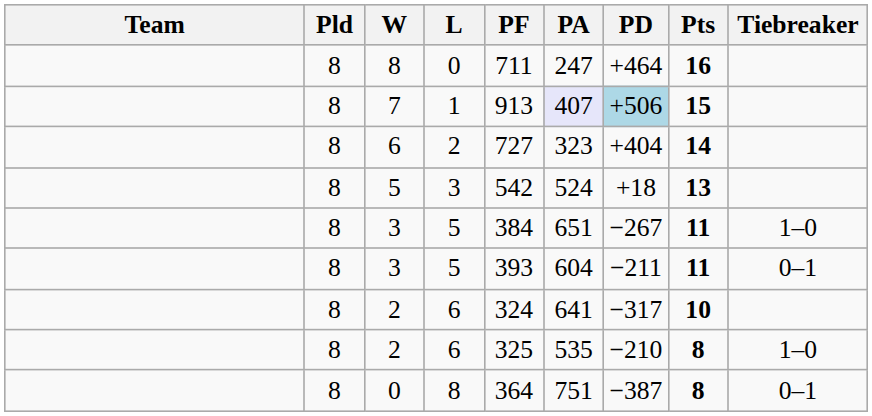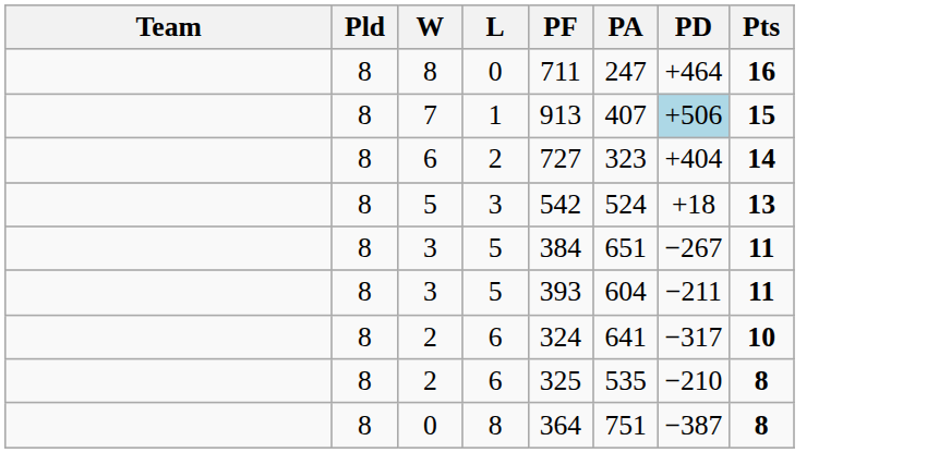- column: Tiebreaker | 1–0 | 0–1 | 1–0 | 0–1
7 | PA: lavender background -> no background
